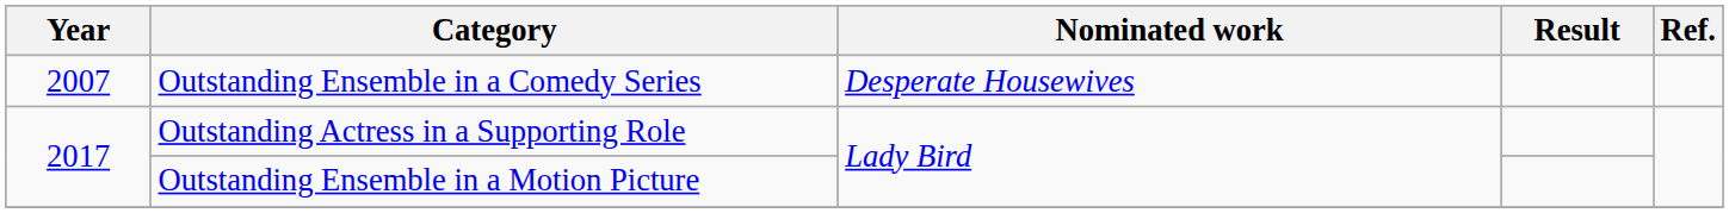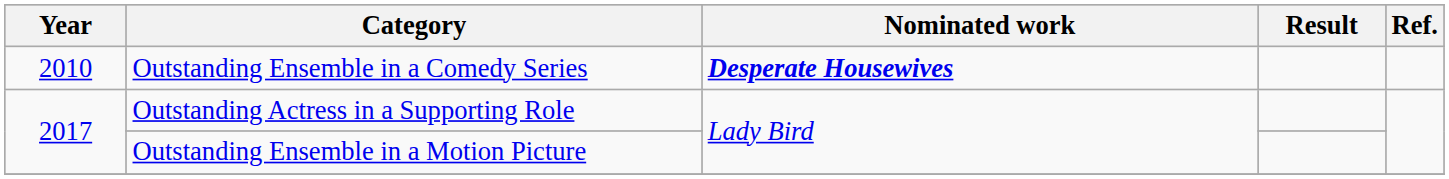Outstanding Ensemble in a Comedy Series | Year: 2007 -> 2010
Outstanding Ensemble in a Comedy Series | Nominated work: normal -> bold
